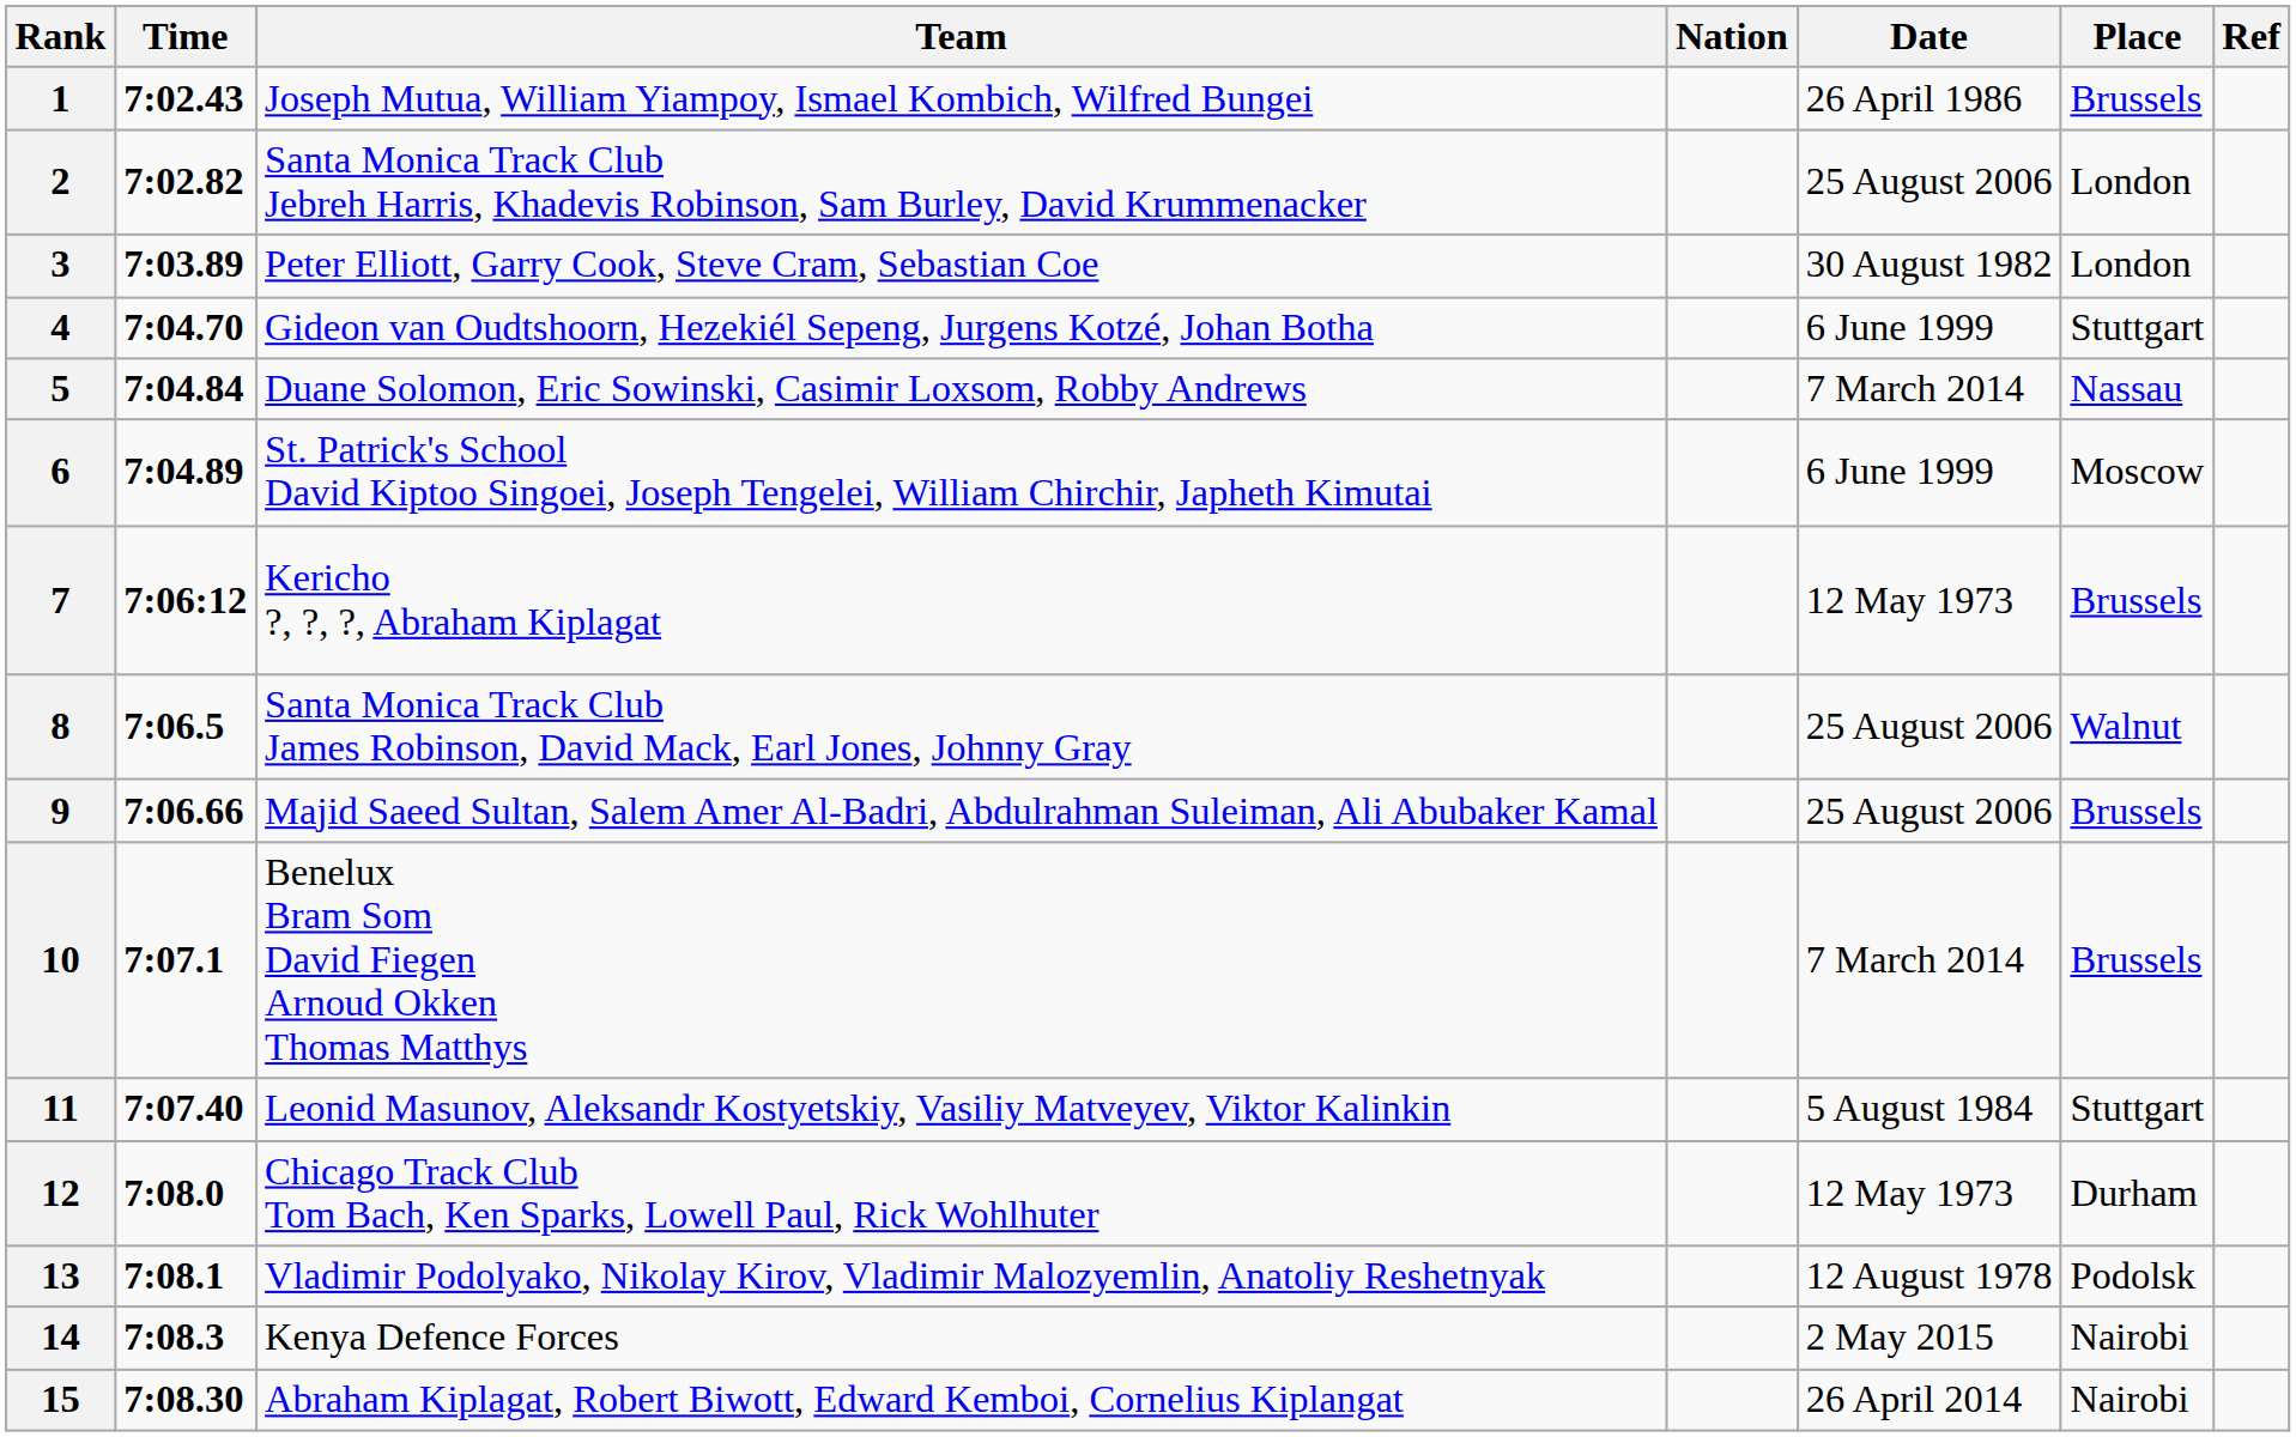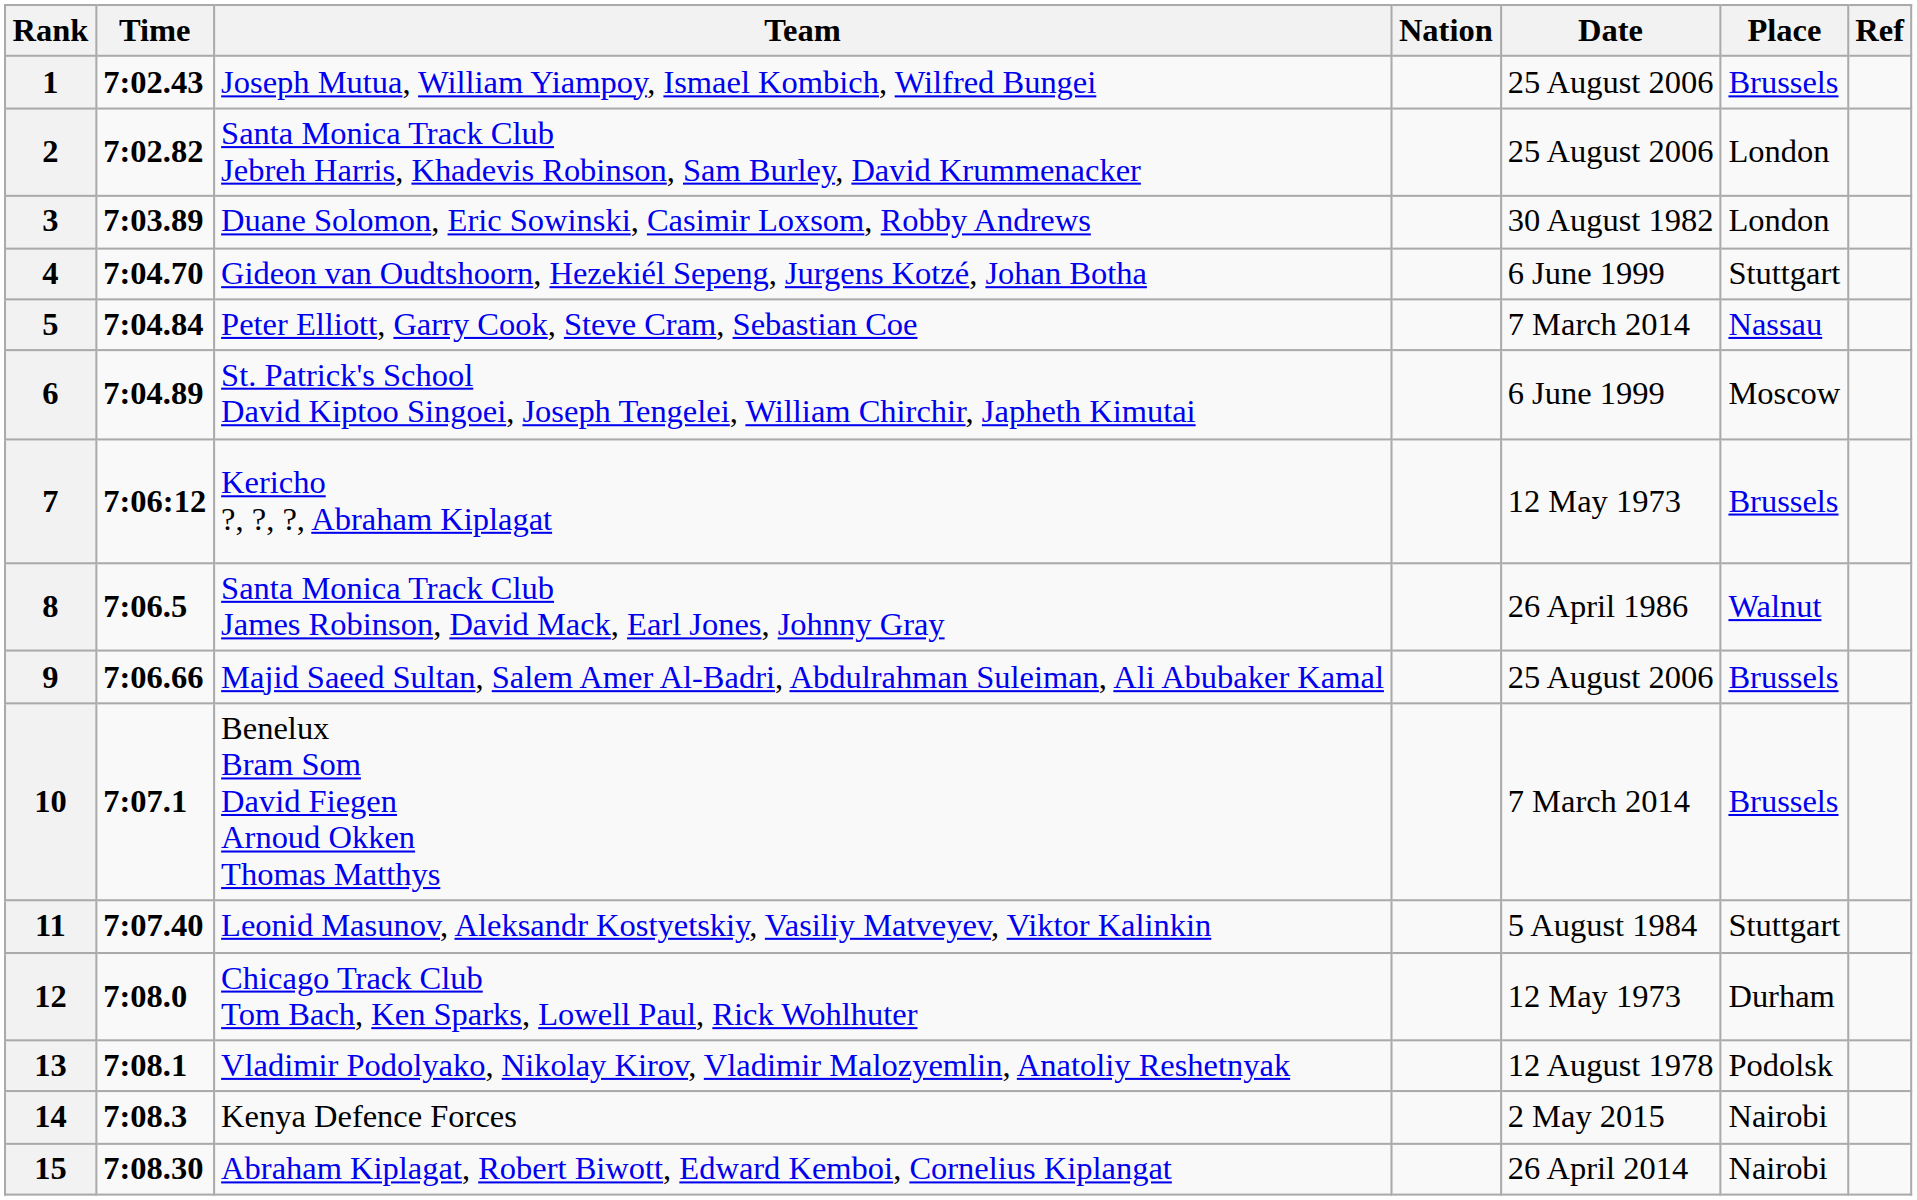1 | Date: 26 April 1986 -> 25 August 2006
3 | Team: Peter Elliott, Garry Cook, Steve Cram, Sebastian Coe -> Duane Solomon, Eric Sowinski, Casimir Loxsom, Robby Andrews
5 | Team: Duane Solomon, Eric Sowinski, Casimir Loxsom, Robby Andrews -> Peter Elliott, Garry Cook, Steve Cram, Sebastian Coe
8 | Date: 25 August 2006 -> 26 April 1986
